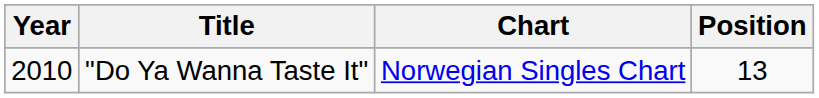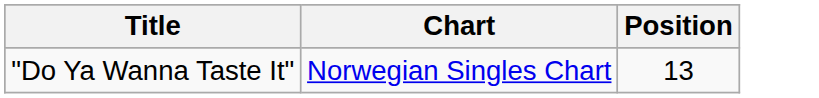- column: Year | 2010
